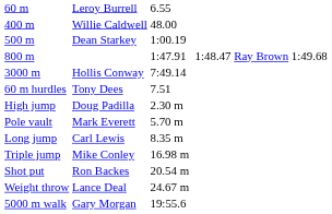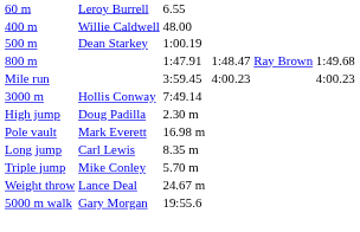+ row: Mile run | 3:59.45 | 4:00.23 | 4:00.23
- row: 60 m hurdles | Tony Dees | 7.51
Pole vault | column 3: 5.70 m -> 16.98 m
Triple jump | column 3: 16.98 m -> 5.70 m
- row: Shot put | Ron Backes | 20.54 m
